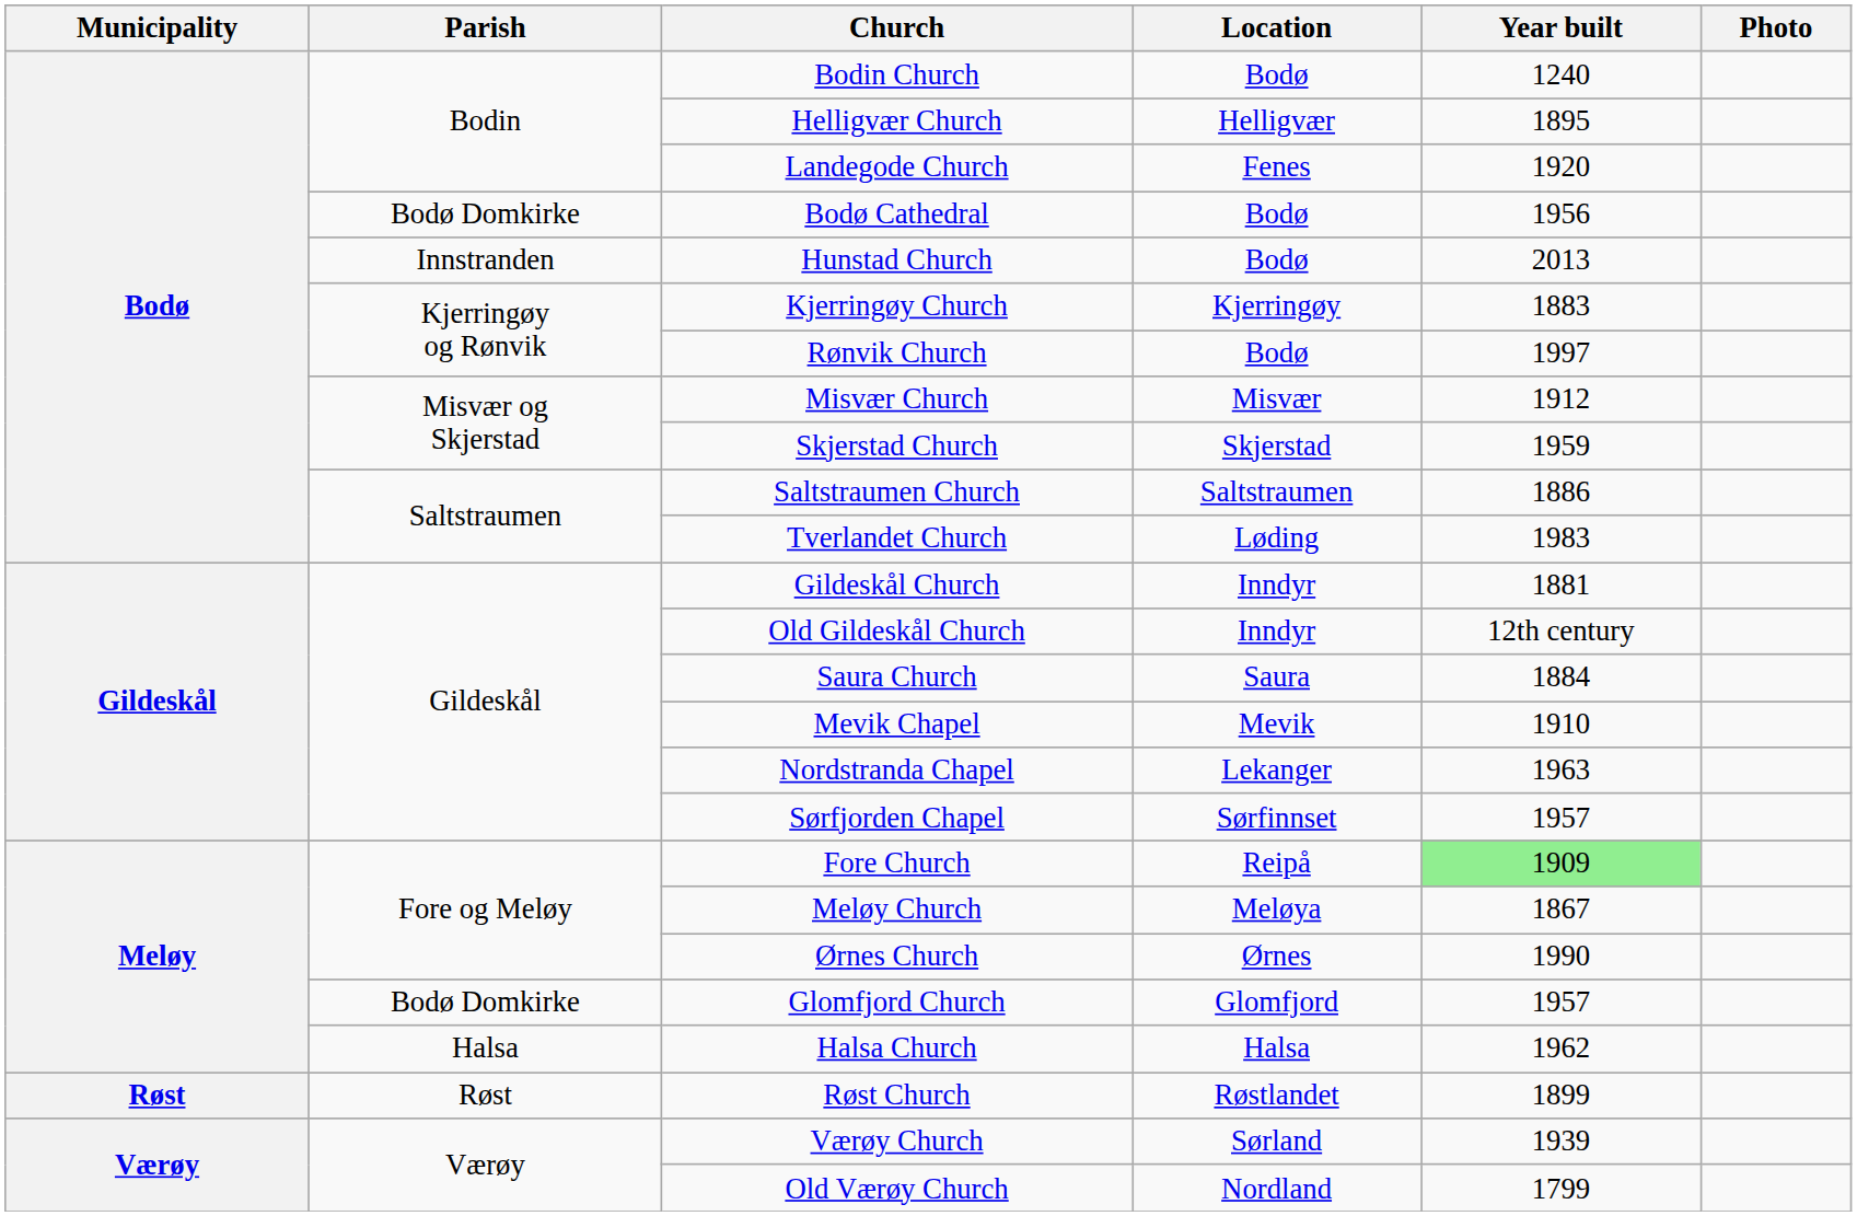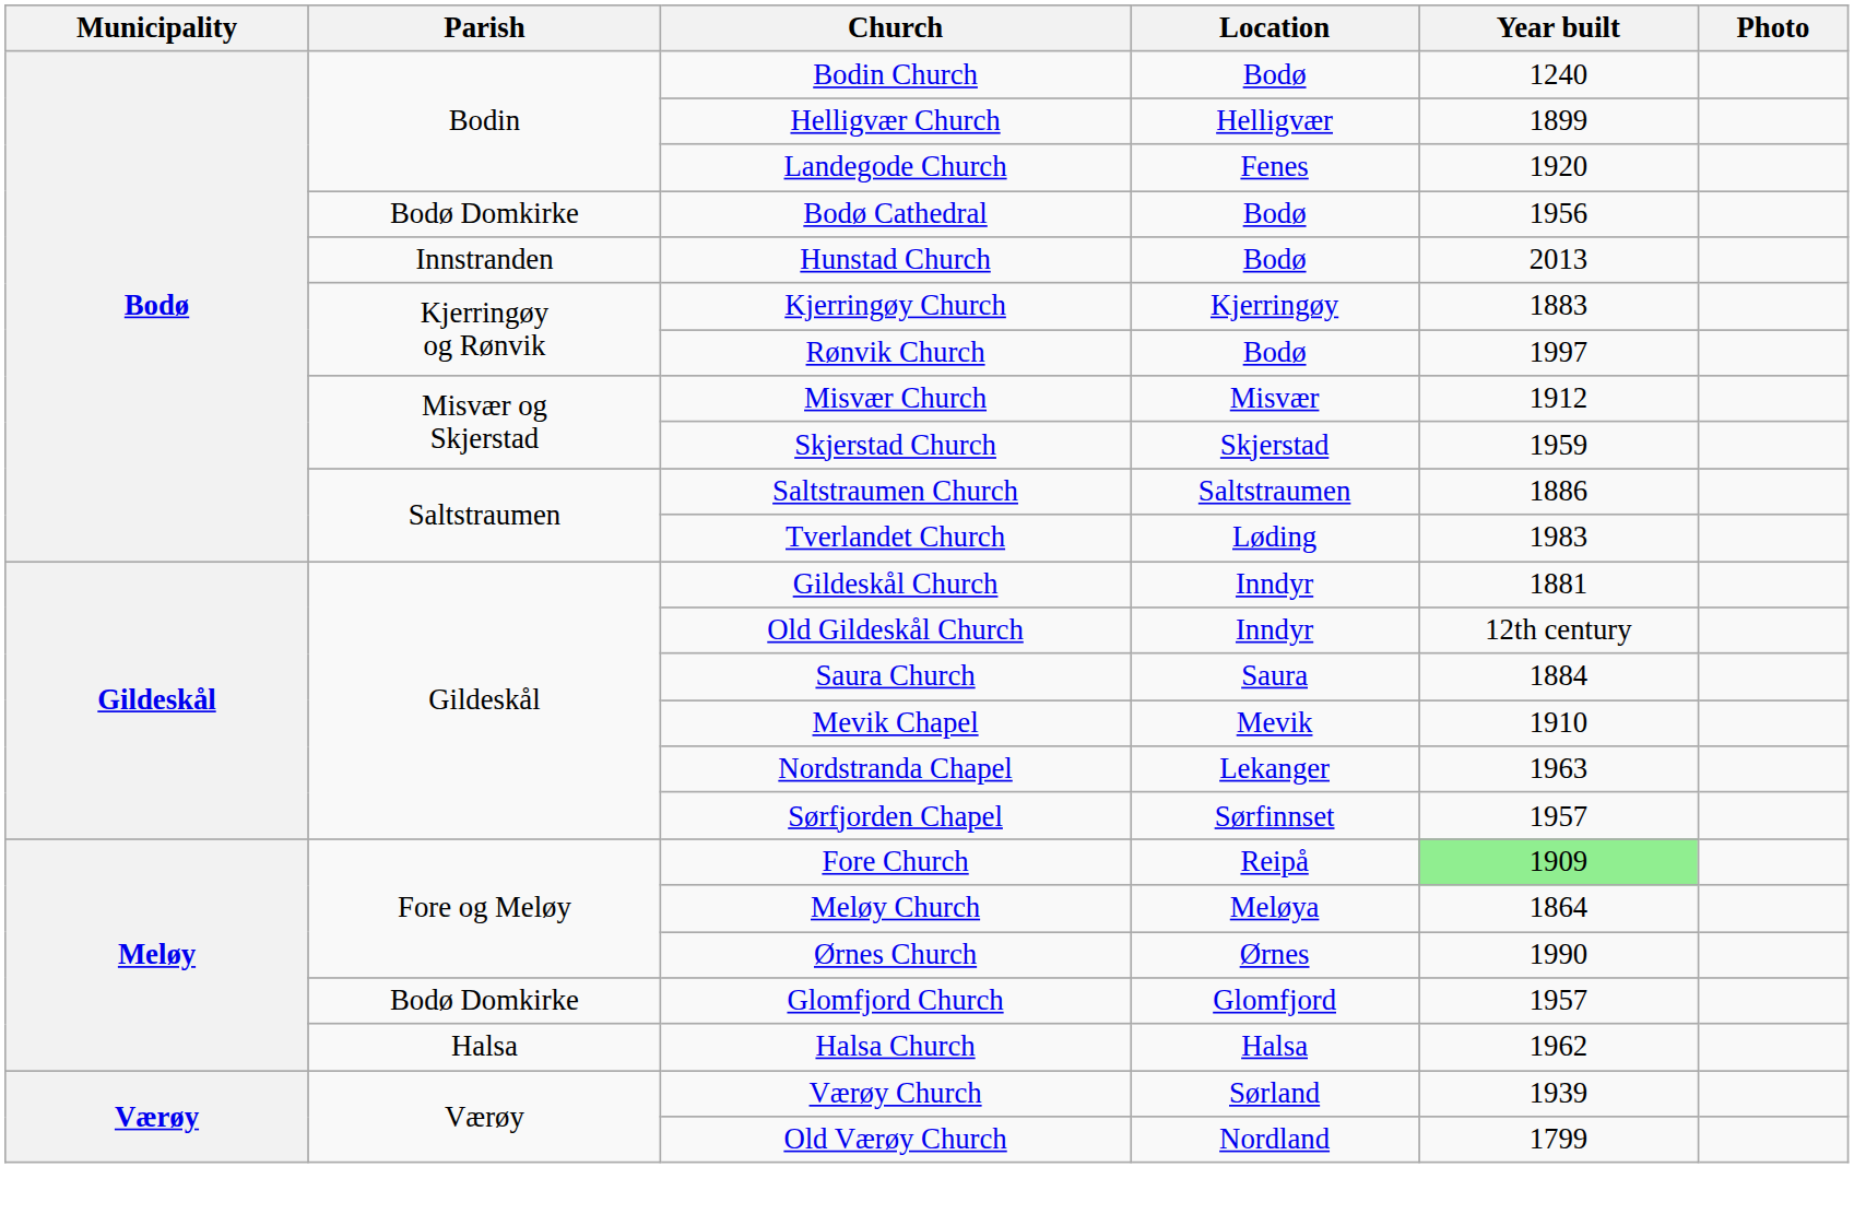Helligvær Church | Year built: 1895 -> 1899
Meløy Church | Year built: 1867 -> 1864
- row: Røst | Røst | Røst Church | Røstlandet | 1899
